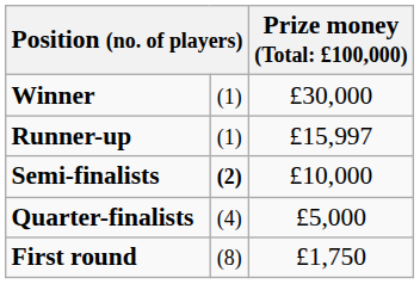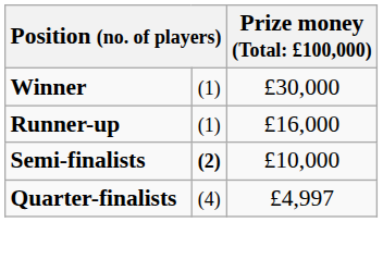Runner-up | column 3: £15,997 -> £16,000
Quarter-finalists | column 3: £5,000 -> £4,997
- row: First round | (8) | £1,750
